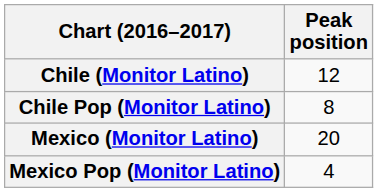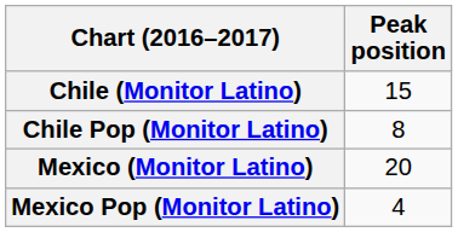Chile (Monitor Latino) | Peak position: 12 -> 15
